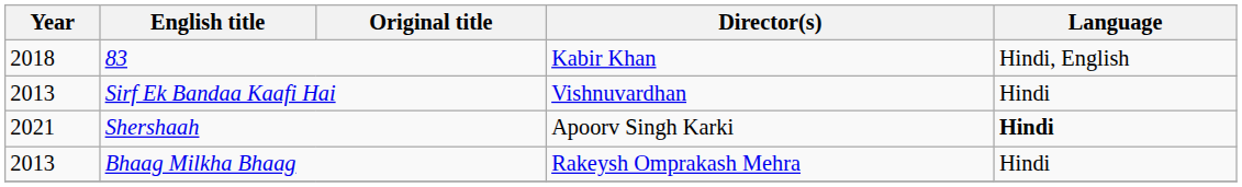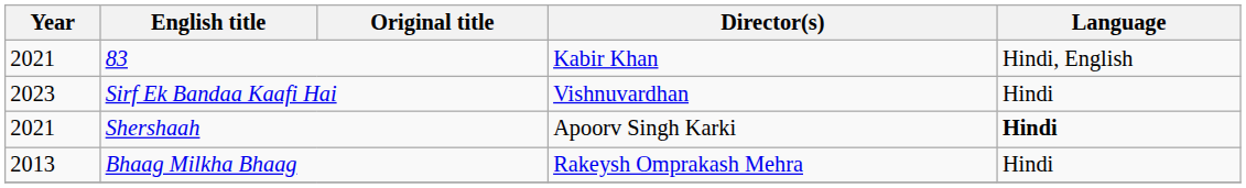83 | Year: 2018 -> 2021
Sirf Ek Bandaa Kaafi Hai | Year: 2013 -> 2023
